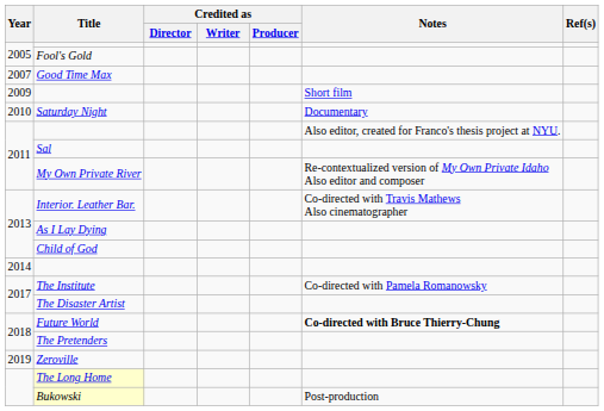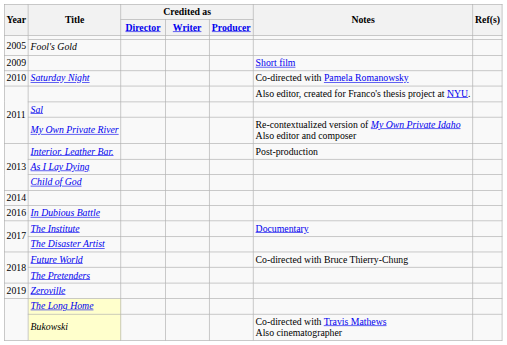- row: 2007 | Good Time Max
Saturday Night | Notes: Documentary -> Co-directed with Pamela Romanowsky
Interior. Leather Bar. | Notes: Co-directed with Travis Mathews Also cinematographer -> Post-production
+ row: 2016 | In Dubious Battle
The Institute | Notes: Co-directed with Pamela Romanowsky -> Documentary
Future World | Notes: bold -> normal
Bukowski | Notes: Post-production -> Co-directed with Travis Mathews Also cinematographer
